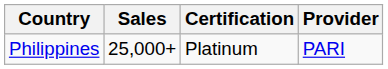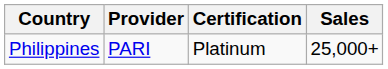columns swapped: Provider <-> Sales
